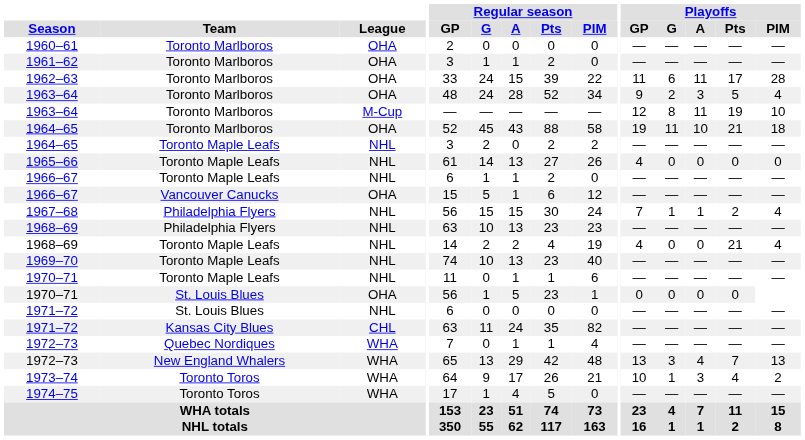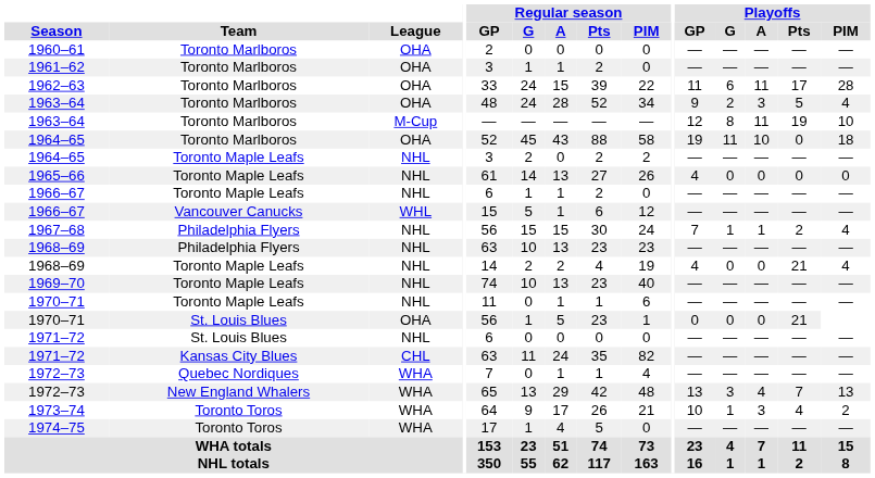1964–65 / Toronto Marlboros | Playoffs / Pts: 21 -> 0
1966–67 / Vancouver Canucks | League: OHA -> WHL
1970–71 / St. Louis Blues | Playoffs / Pts: 0 -> 21
